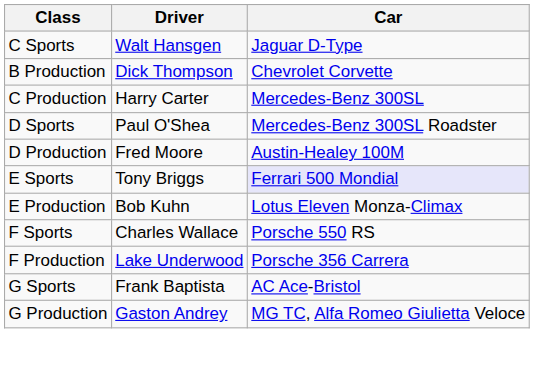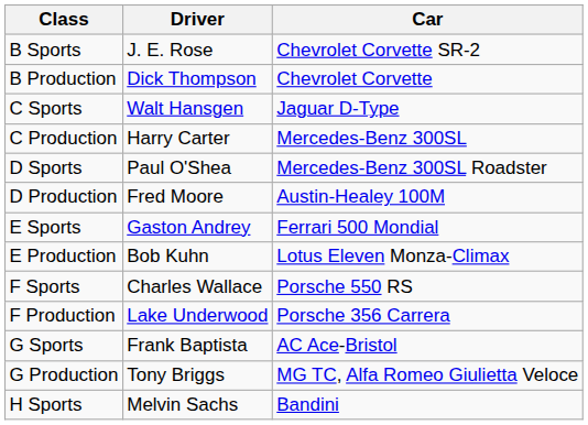+ row: B Sports | J. E. Rose | Chevrolet Corvette SR-2
rows swapped: B Production <-> C Sports
E Sports | Driver: Tony Briggs -> Gaston Andrey
E Sports | Car: lavender background -> no background
G Production | Driver: Gaston Andrey -> Tony Briggs
+ row: H Sports | Melvin Sachs | Bandini
